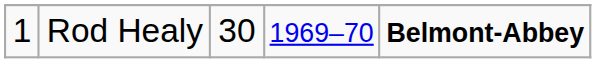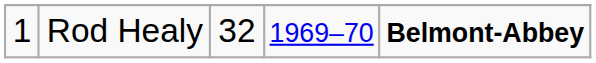Rod Healy | column 3: 30 -> 32
